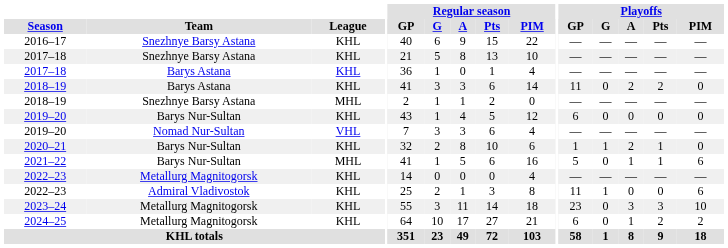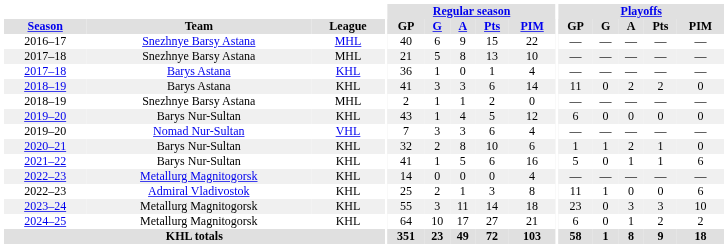2016–17 | League: KHL -> MHL
2017–18 / Snezhnye Barsy Astana | League: KHL -> MHL
2021–22 | League: MHL -> KHL
